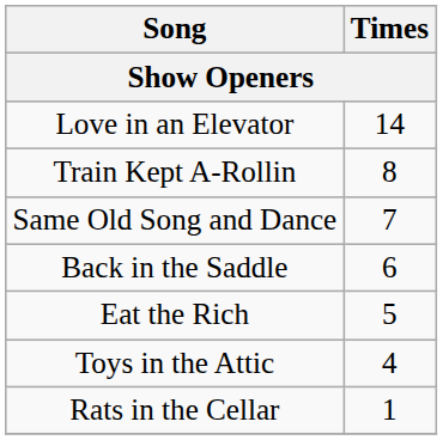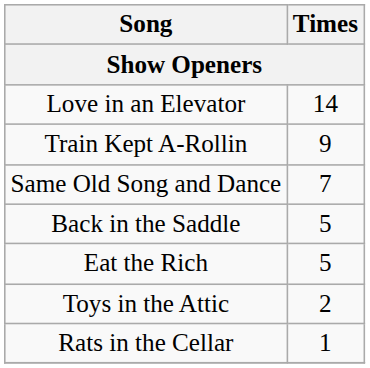Train Kept A-Rollin | Times: 8 -> 9
Back in the Saddle | Times: 6 -> 5
Toys in the Attic | Times: 4 -> 2
